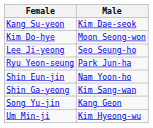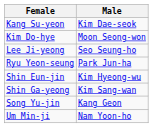Shin Eun-jin | Male: Nam Yoon-ho -> Kim Hyeong-wu
Um Min-ji | Male: Kim Hyeong-wu -> Nam Yoon-ho
